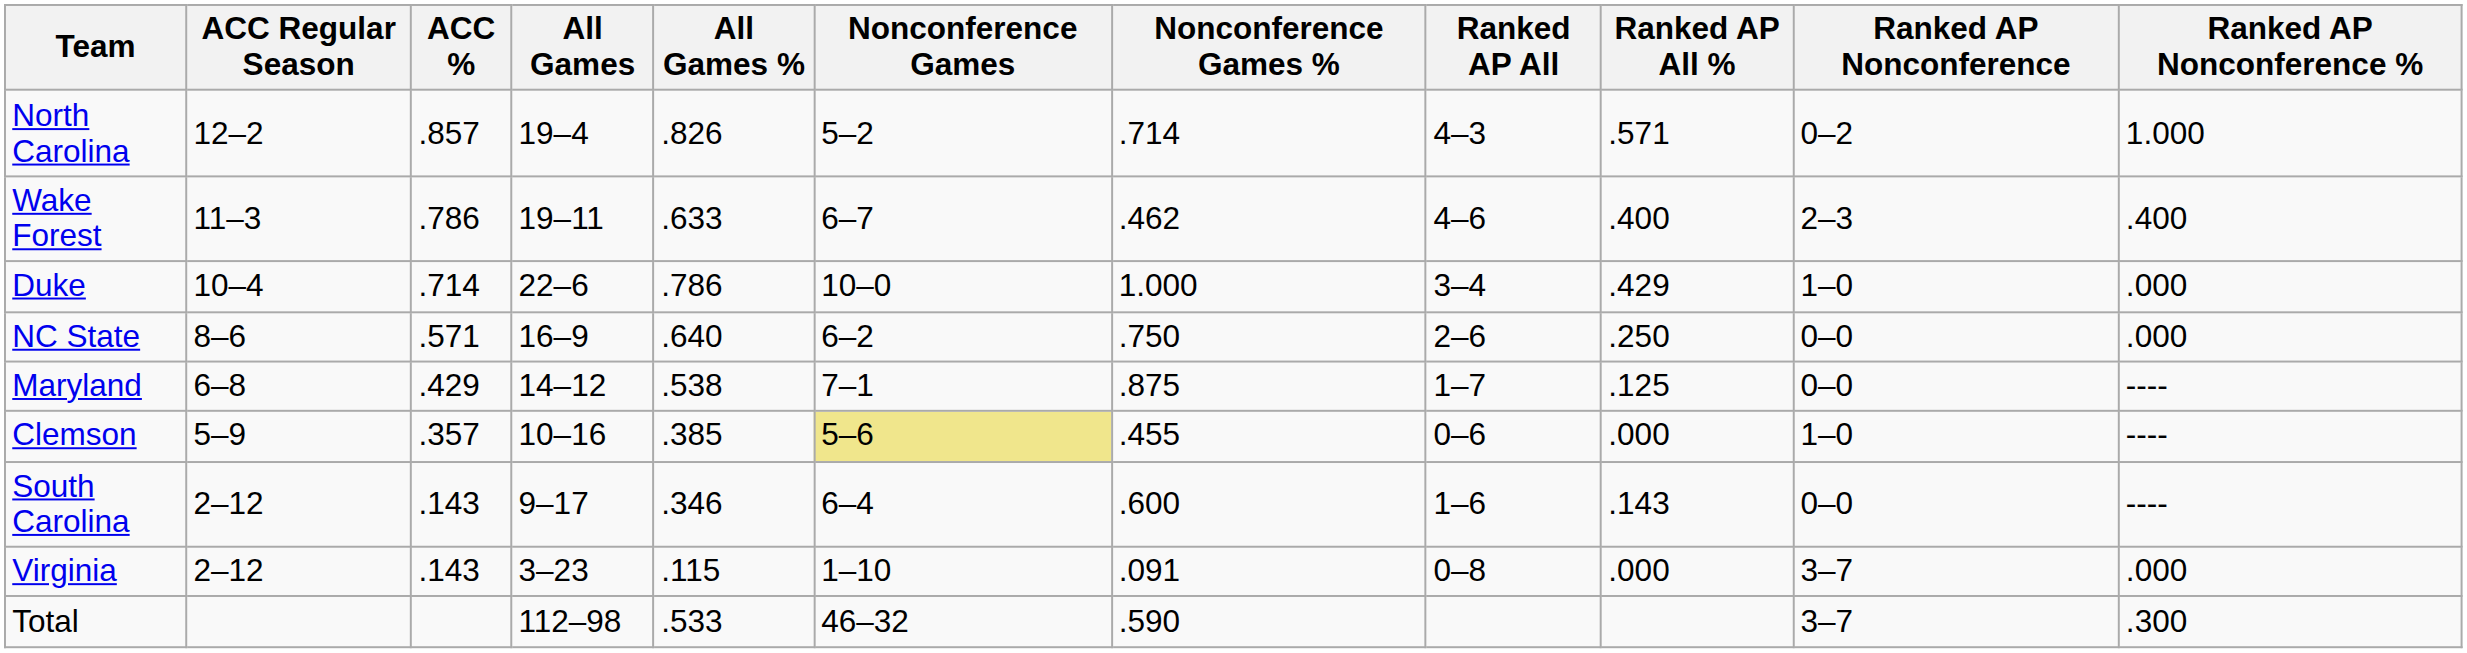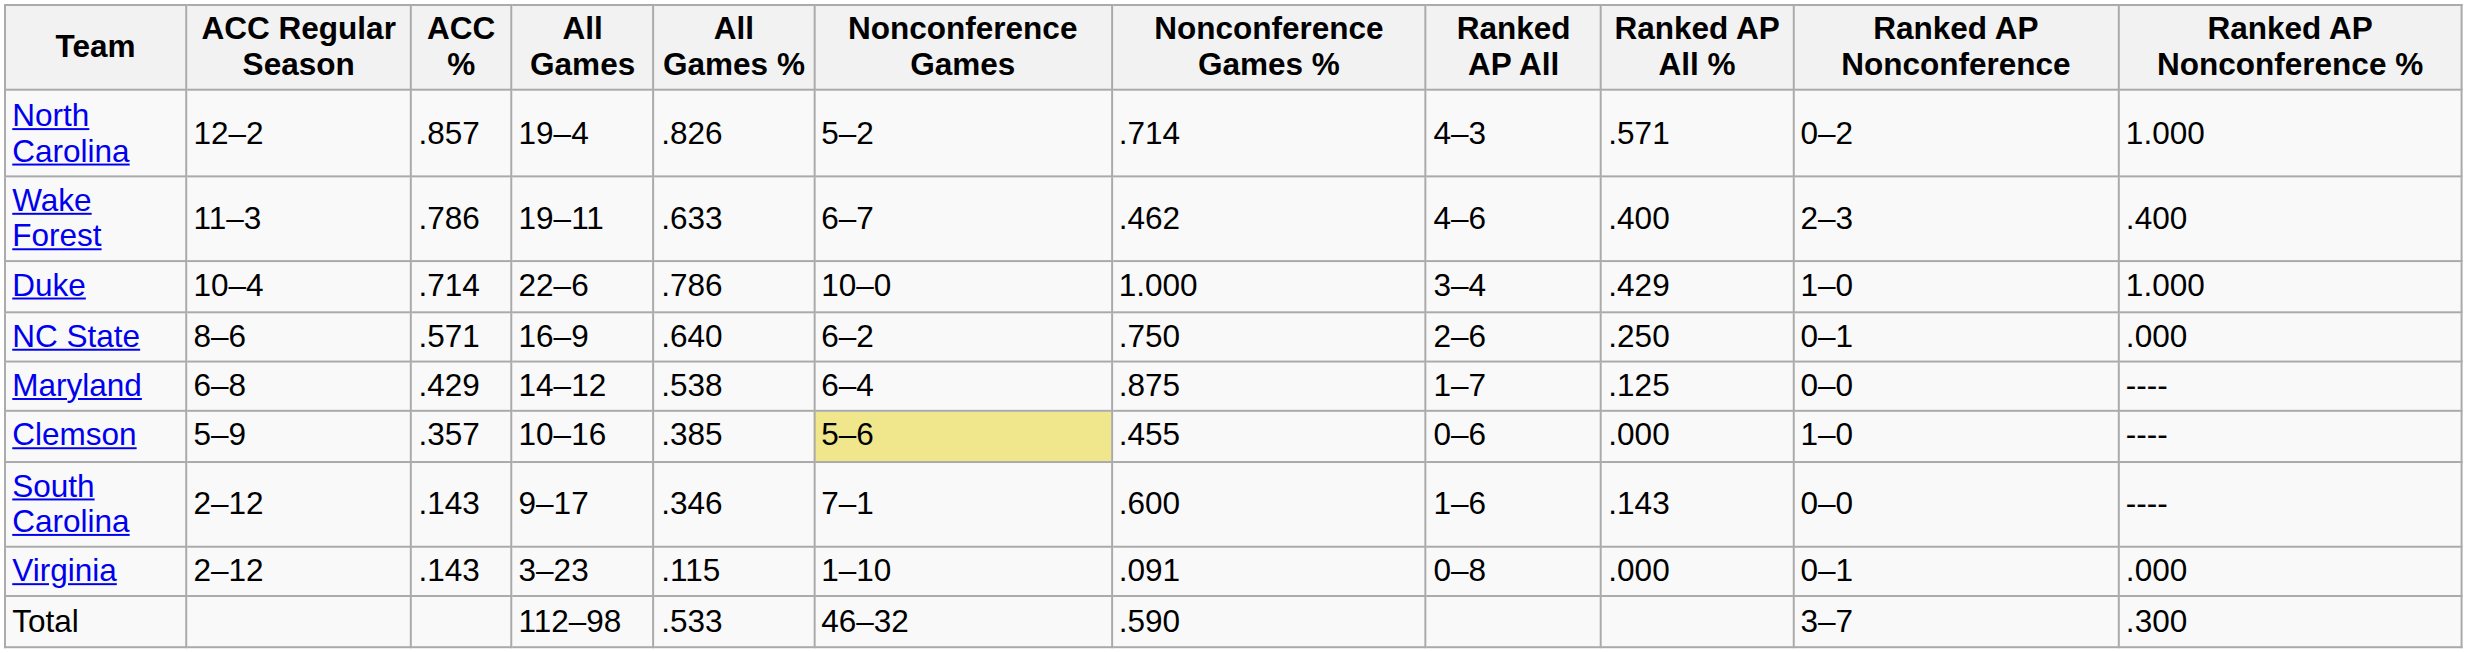Duke | Ranked AP Nonconference %: .000 -> 1.000
NC State | Ranked AP Nonconference: 0–0 -> 0–1
Maryland | Nonconference Games: 7–1 -> 6–4
South Carolina | Nonconference Games: 6–4 -> 7–1
Virginia | Ranked AP Nonconference: 3–7 -> 0–1
